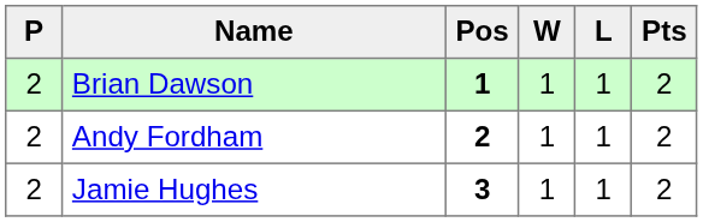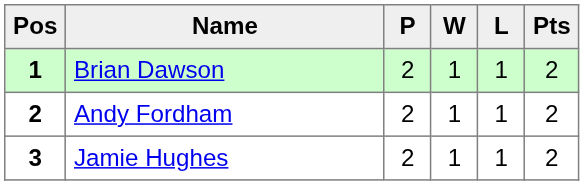columns swapped: Pos <-> P
